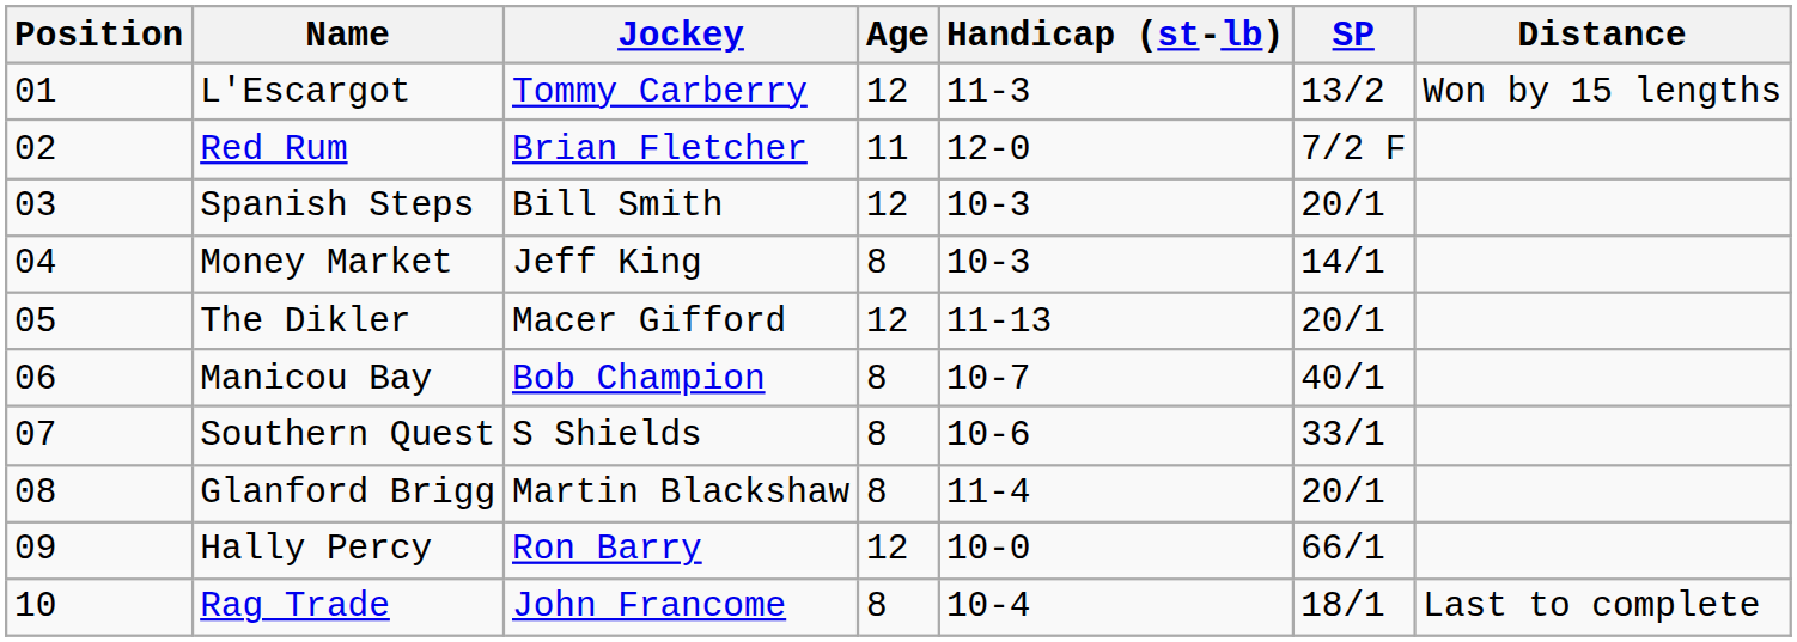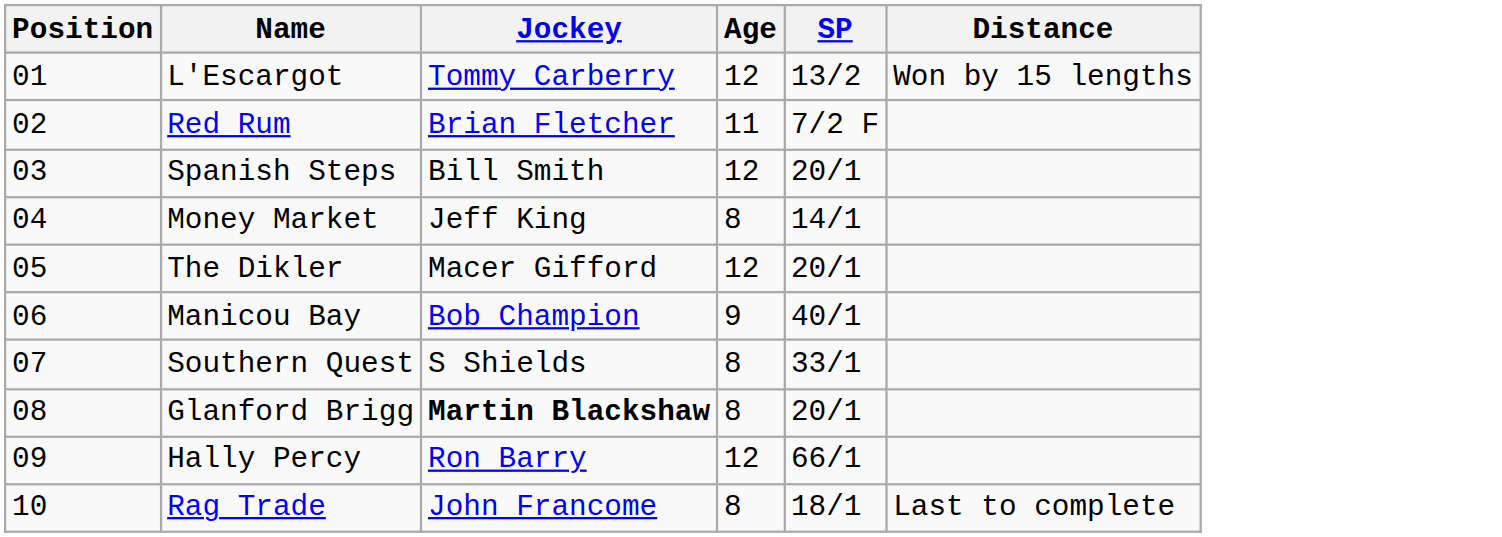- column: Handicap (st-lb) | 11-3 | 12-0 | 10-3 | 10-3 | 11-13 | 10-7 | 10-6 | 11-4 | 10-0 | 10-4
Manicou Bay | Age: 8 -> 9
Glanford Brigg | Jockey: normal -> bold
